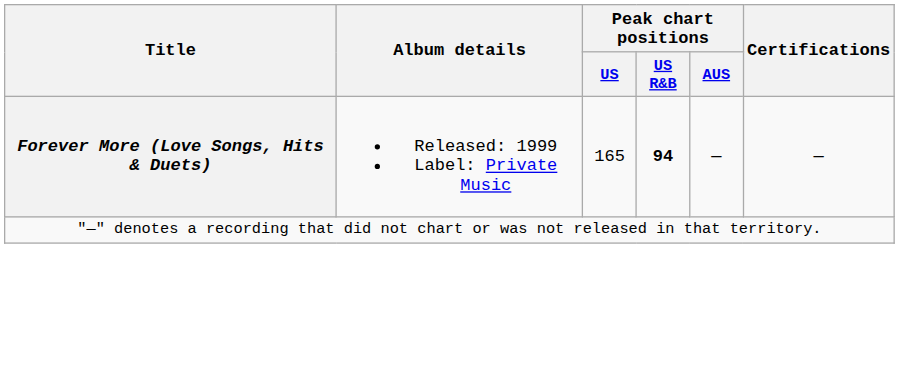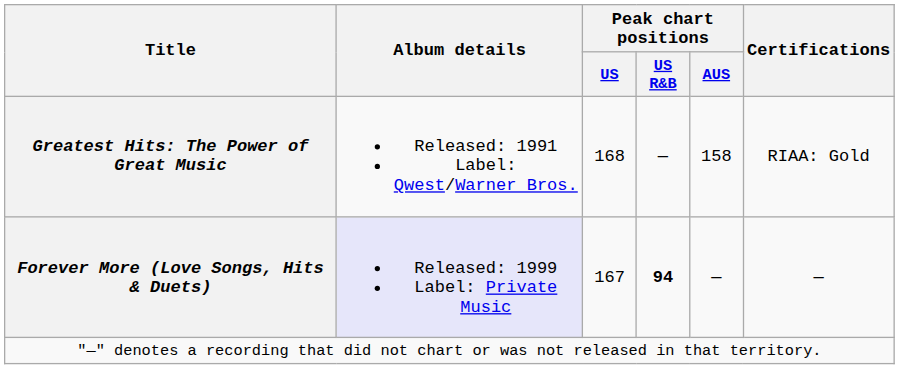+ row: Greatest Hits: The Power of Great Music | Released: 1991 Label: Qwest/Warner Bros. | 168 | — | 158 | RIAA: Gold
Forever More (Love Songs, Hits & Duets) | Album details: no background -> lavender background
Forever More (Love Songs, Hits & Duets) | Peak chart positions / US: 165 -> 167
